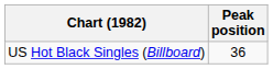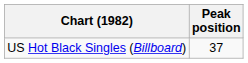US Hot Black Singles (Billboard) | Peak position: 36 -> 37
